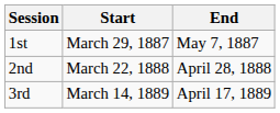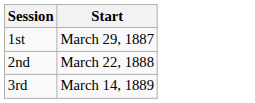- column: End | May 7, 1887 | April 28, 1888 | April 17, 1889
